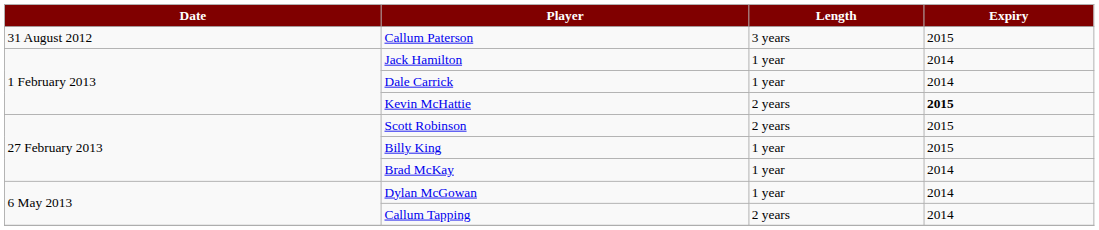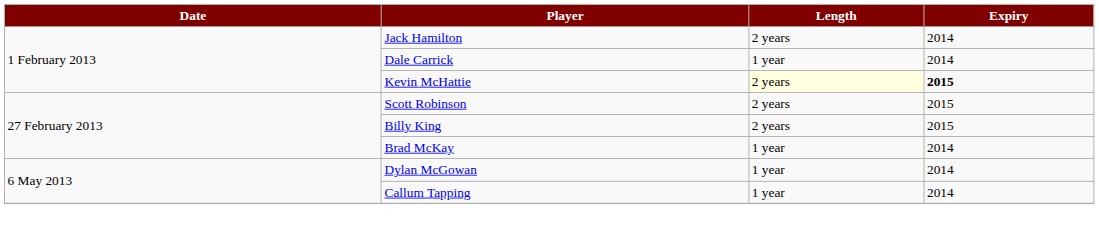- row: 31 August 2012 | Callum Paterson | 3 years | 2015
Jack Hamilton | Length: 1 year -> 2 years
Kevin McHattie | Length: no background -> lightyellow background
Billy King | Length: 1 year -> 2 years
Callum Tapping | Length: 2 years -> 1 year
